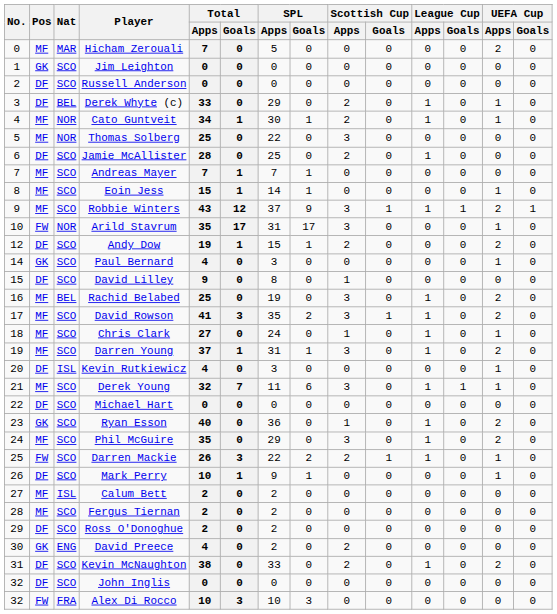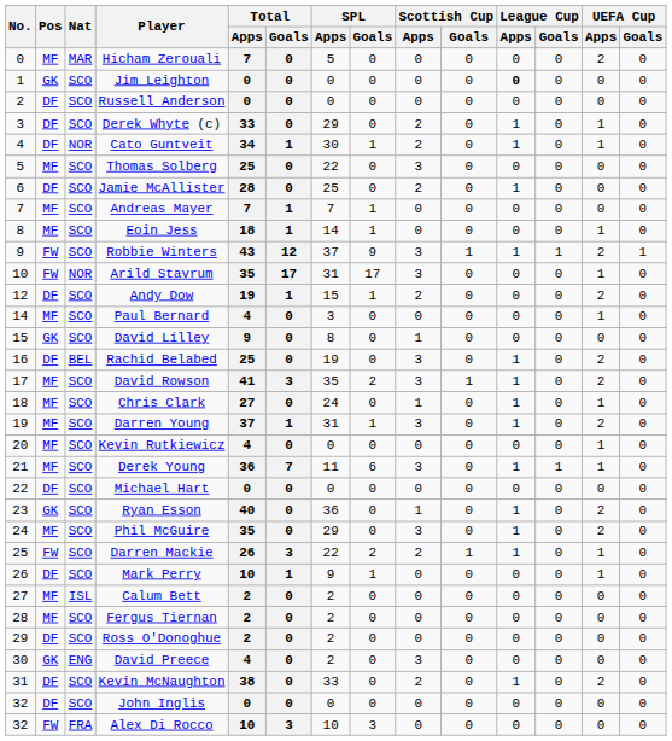Jim Leighton | League Cup / Apps: normal -> bold
Derek Whyte (c) | Nat: BEL -> SCO
Cato Guntveit | Pos: MF -> DF
Thomas Solberg | Nat: NOR -> SCO
Eoin Jess | Total / Apps: 15 -> 18
Robbie Winters | Pos: MF -> FW
Paul Bernard | Pos: GK -> MF
David Lilley | Pos: DF -> GK
Rachid Belabed | Pos: MF -> DF
Kevin Rutkiewicz | Pos: DF -> MF
Kevin Rutkiewicz | Nat: ISL -> SCO
Kevin Rutkiewicz | SPL / Apps: 3 -> 0
Derek Young | Total / Apps: 32 -> 36
David Preece | Scottish Cup / Apps: 2 -> 3
